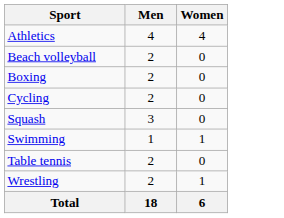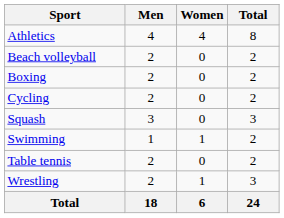+ column: Total | 8 | 2 | 2 | 2 | 3 | 2 | 2 | 3 | 24
